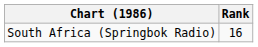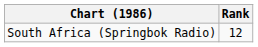South Africa (Springbok Radio) | Rank: 16 -> 12
